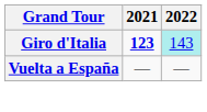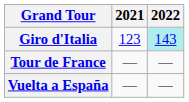Giro d'Italia | 2021: bold -> normal
+ row: Tour de France | — | —
